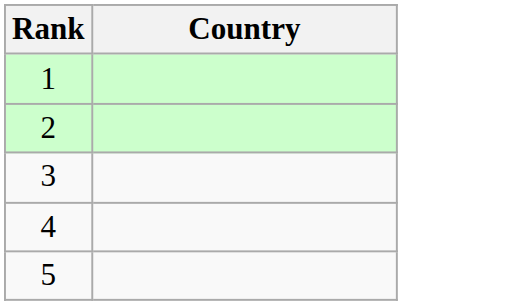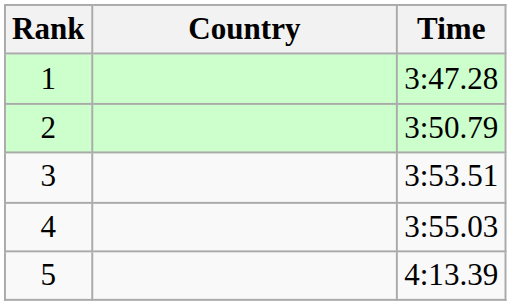+ column: Time | 3:47.28 | 3:50.79 | 3:53.51 | 3:55.03 | 4:13.39
